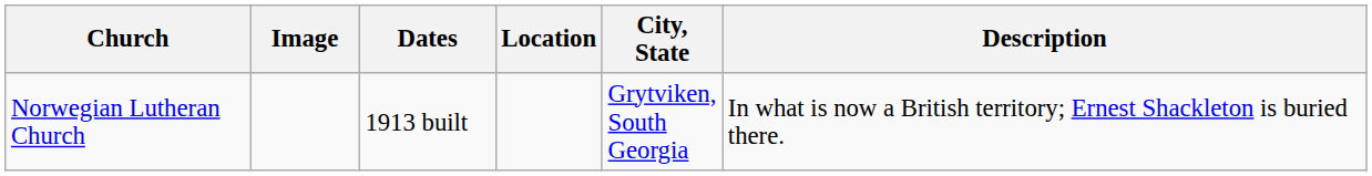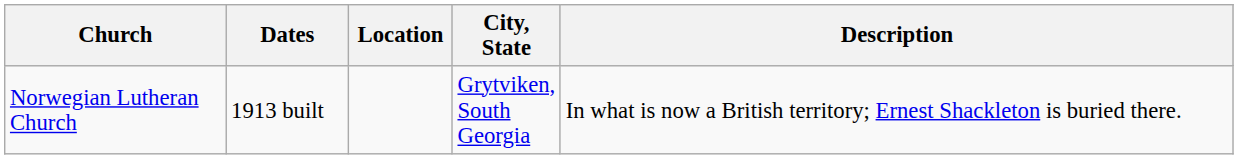- column: Image
